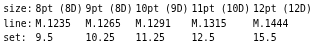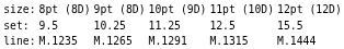rows swapped: set: <-> line:
